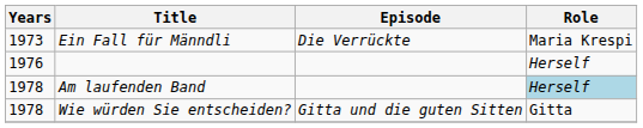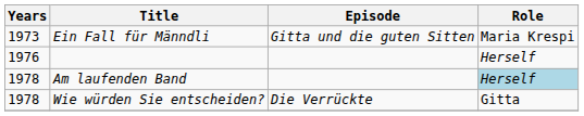Ein Fall für Männdli | Episode: Die Verrückte -> Gitta und die guten Sitten
Wie würden Sie entscheiden? | Episode: Gitta und die guten Sitten -> Die Verrückte
